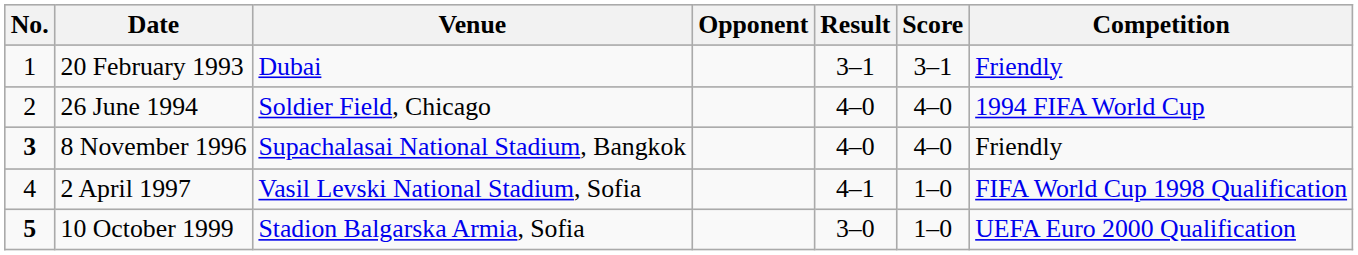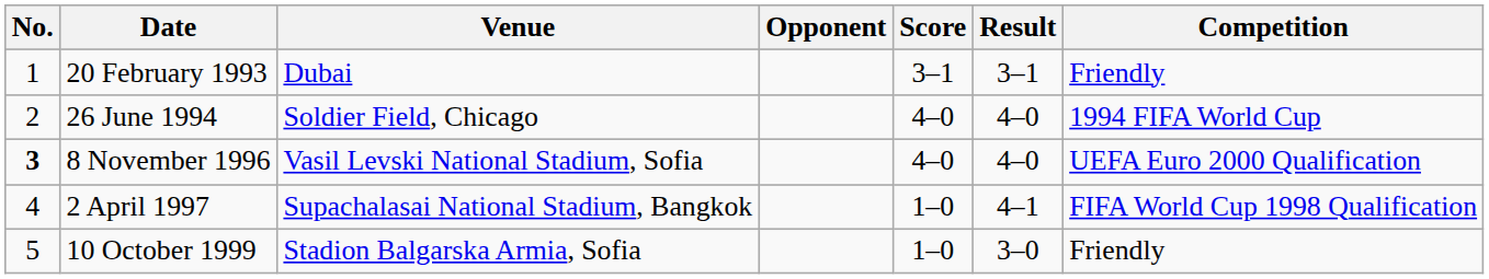columns swapped: Score <-> Result
8 November 1996 | Venue: Supachalasai National Stadium, Bangkok -> Vasil Levski National Stadium, Sofia
8 November 1996 | Competition: Friendly -> UEFA Euro 2000 Qualification
2 April 1997 | Venue: Vasil Levski National Stadium, Sofia -> Supachalasai National Stadium, Bangkok
10 October 1999 | No.: bold -> normal
10 October 1999 | Competition: UEFA Euro 2000 Qualification -> Friendly
